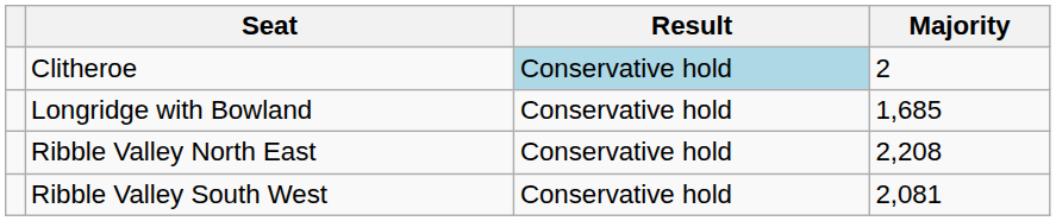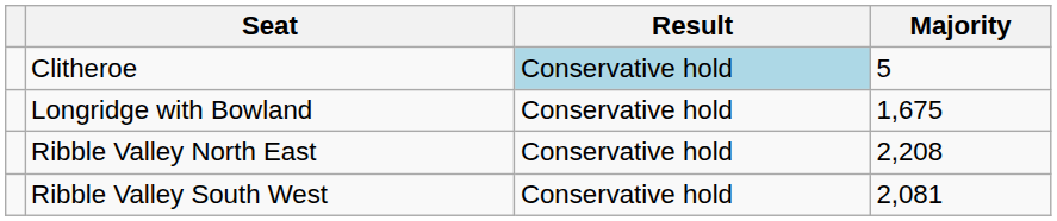Clitheroe | Majority: 2 -> 5
Longridge with Bowland | Majority: 1,685 -> 1,675
